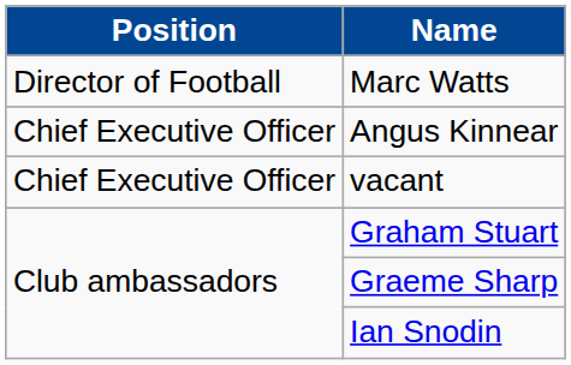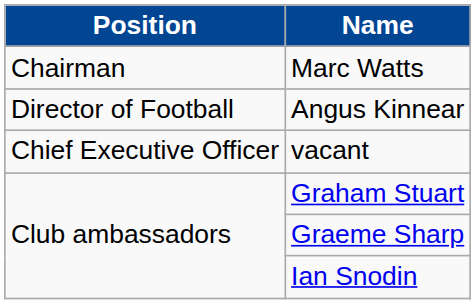Marc Watts | Position: Director of Football -> Chairman
Angus Kinnear | Position: Chief Executive Officer -> Director of Football
